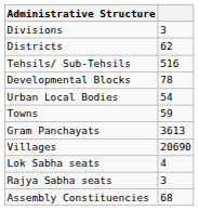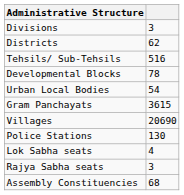- row: Towns | 59
Gram Panchayats | column 2: 3613 -> 3615
+ row: Police Stations | 130
